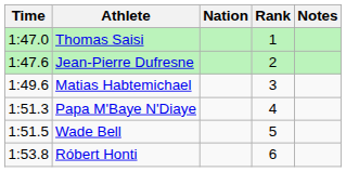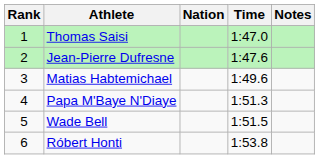columns swapped: Rank <-> Time
